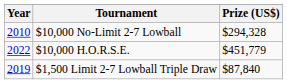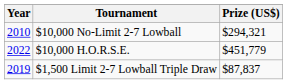$10,000 No-Limit 2-7 Lowball | Prize (US$): $294,328 -> $294,321
$1,500 Limit 2-7 Lowball Triple Draw | Prize (US$): $87,840 -> $87,837
